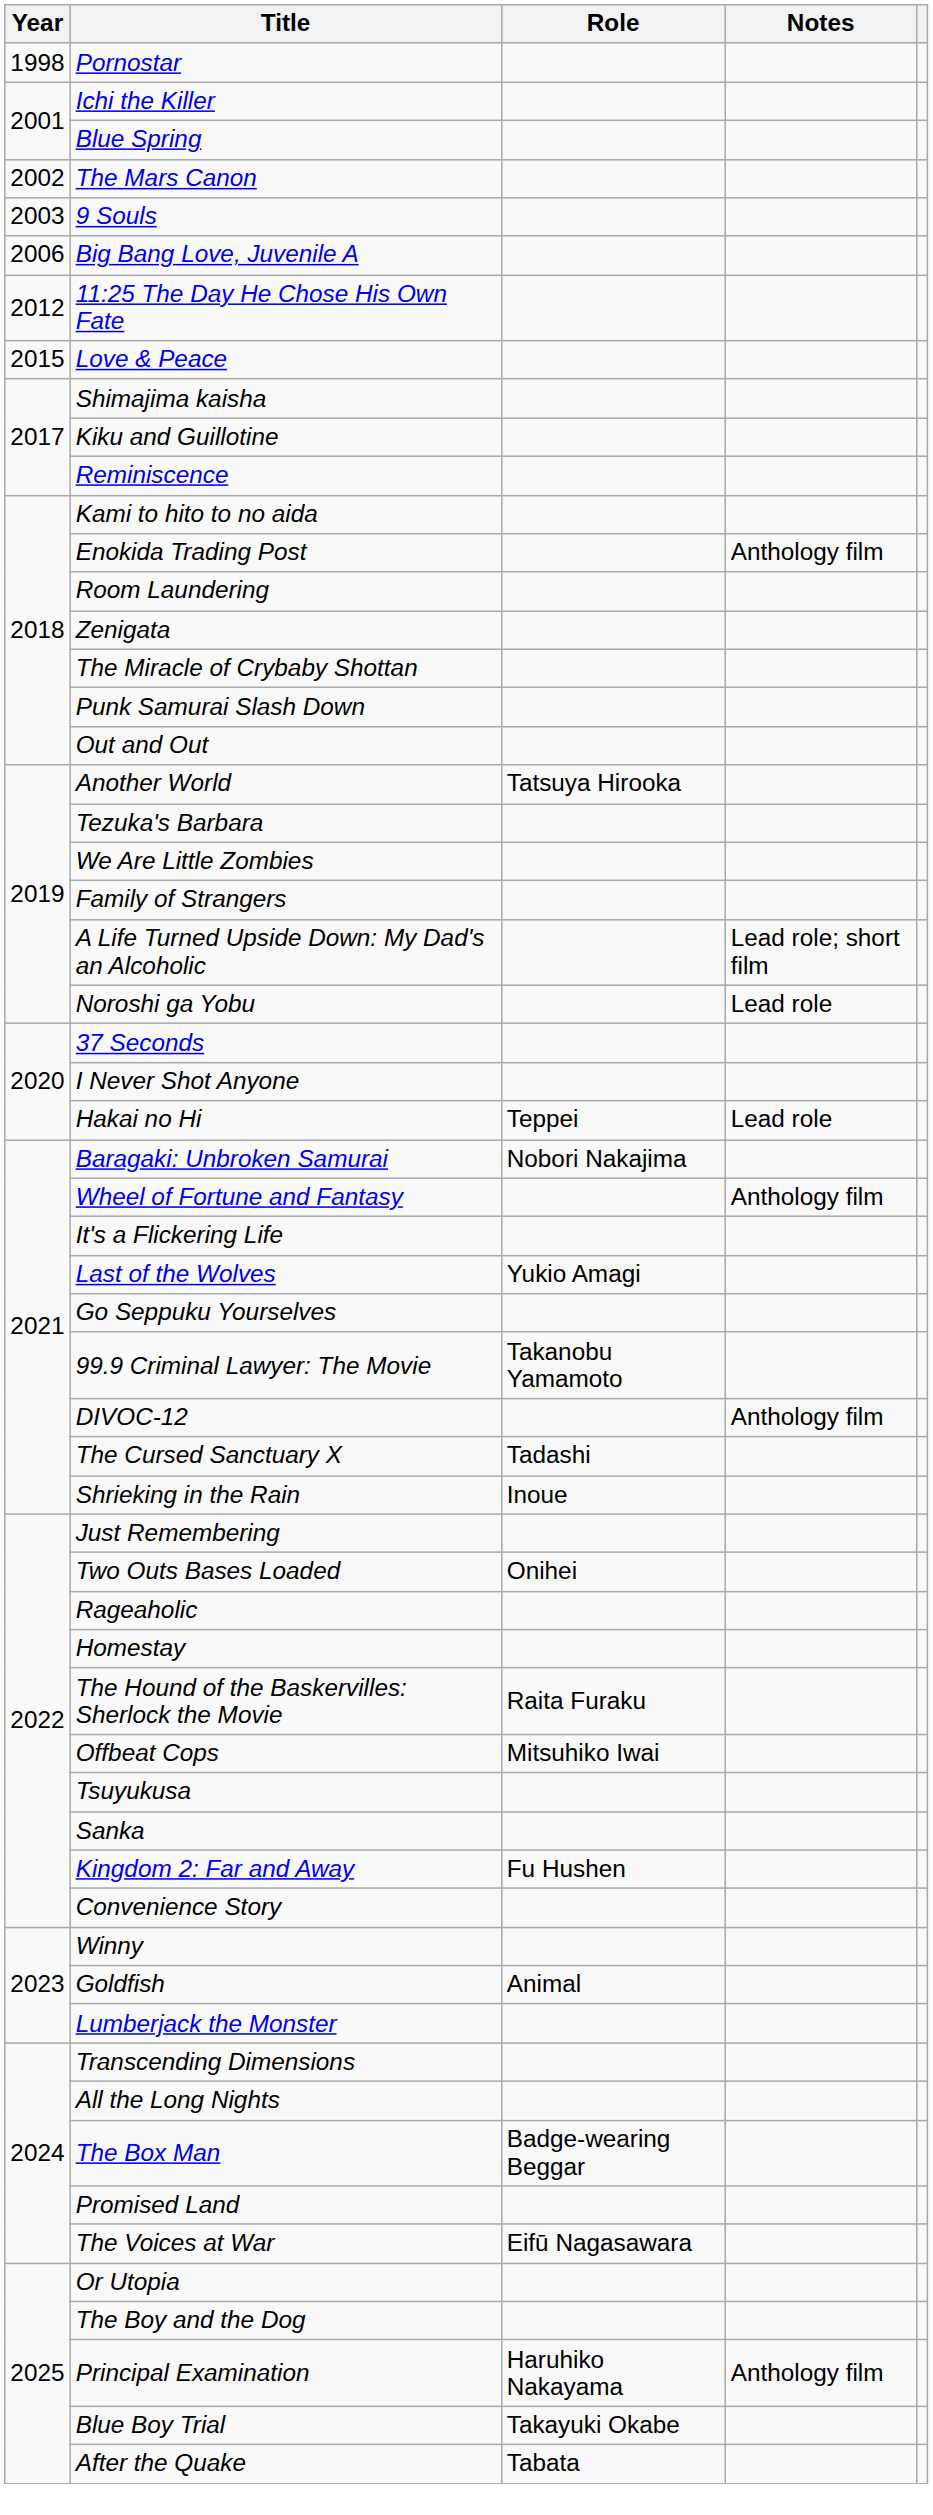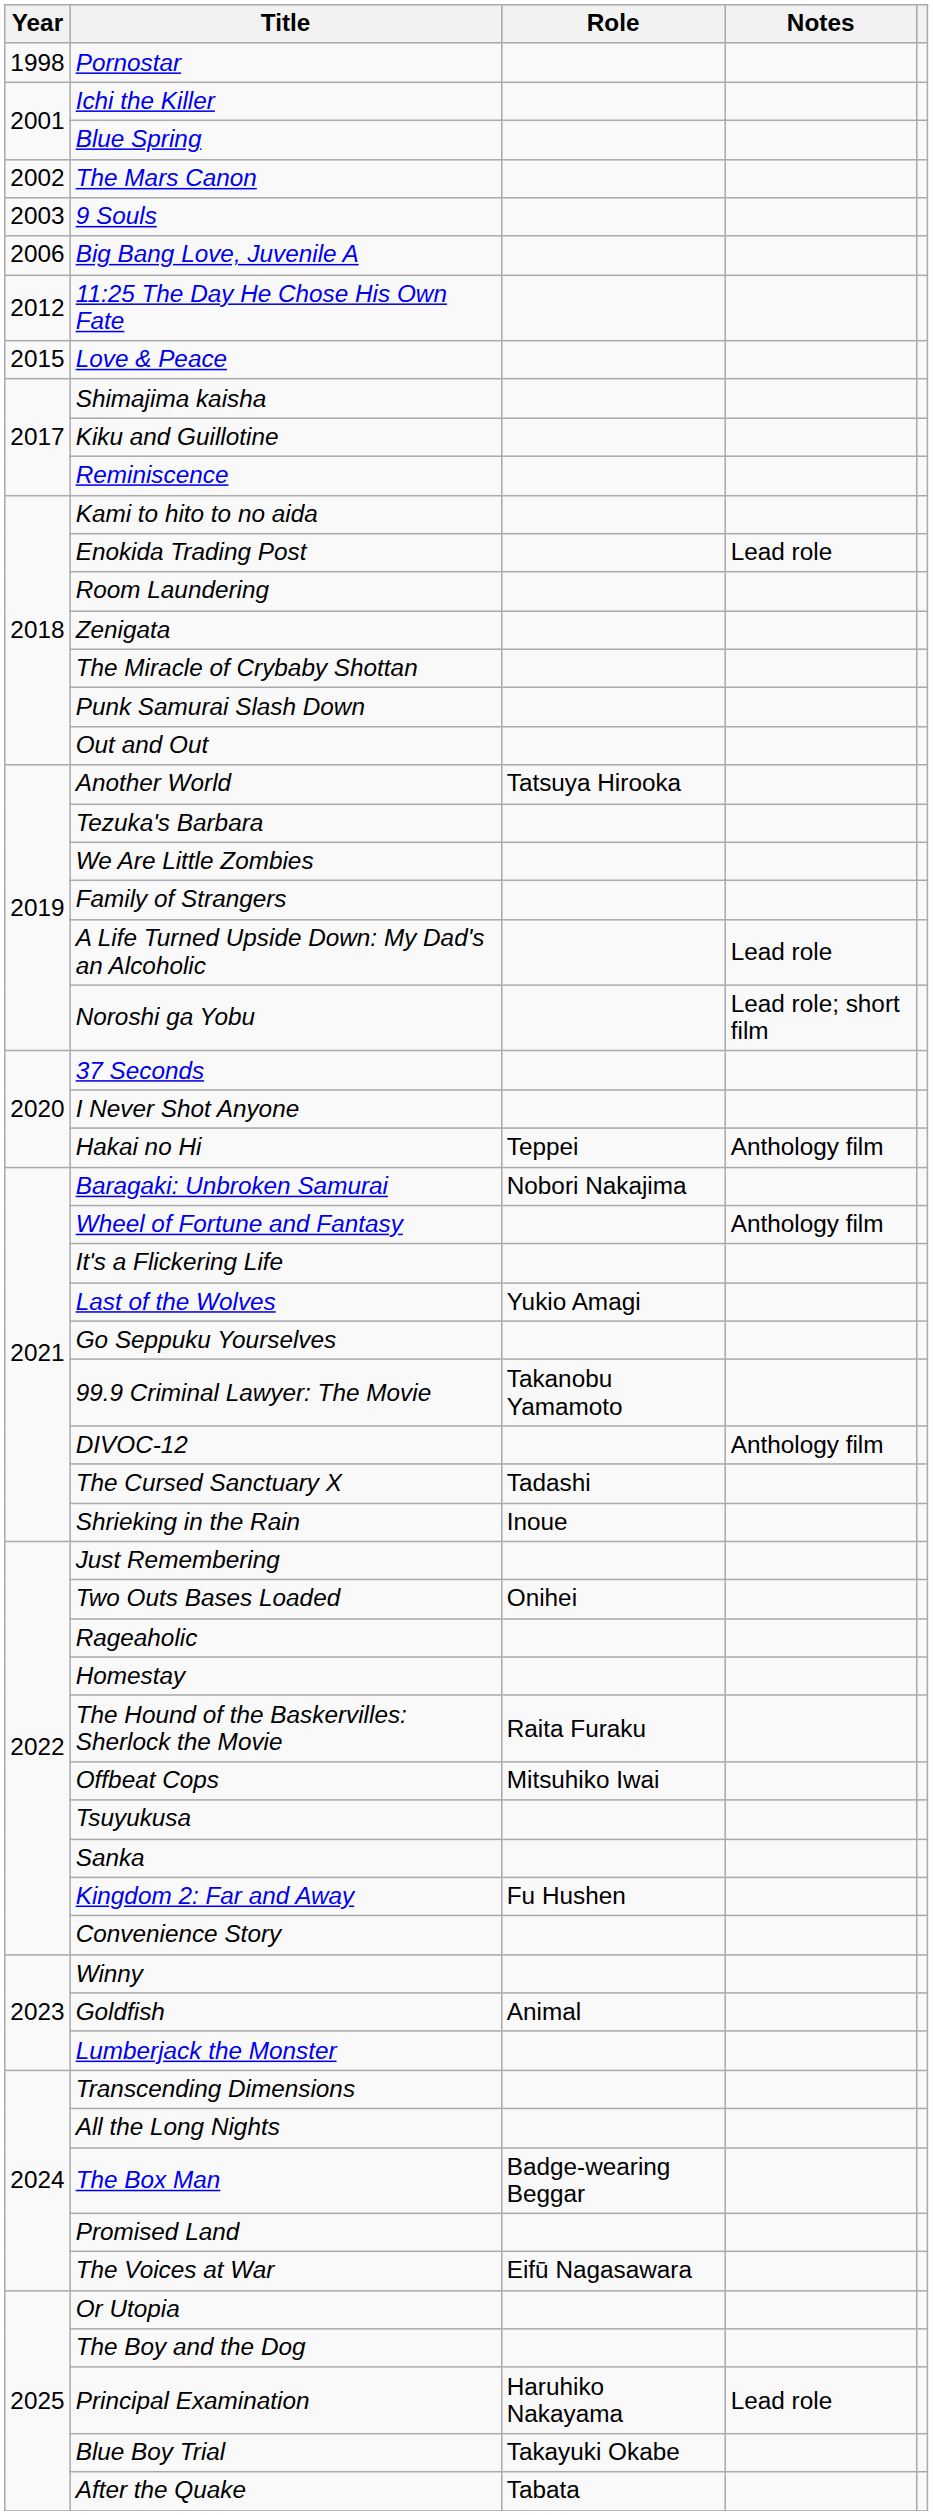Enokida Trading Post | Notes: Anthology film -> Lead role
A Life Turned Upside Down: My Dad's an Alcoholic | Notes: Lead role; short film -> Lead role
Noroshi ga Yobu | Notes: Lead role -> Lead role; short film
Hakai no Hi | Notes: Lead role -> Anthology film
Principal Examination | Notes: Anthology film -> Lead role
